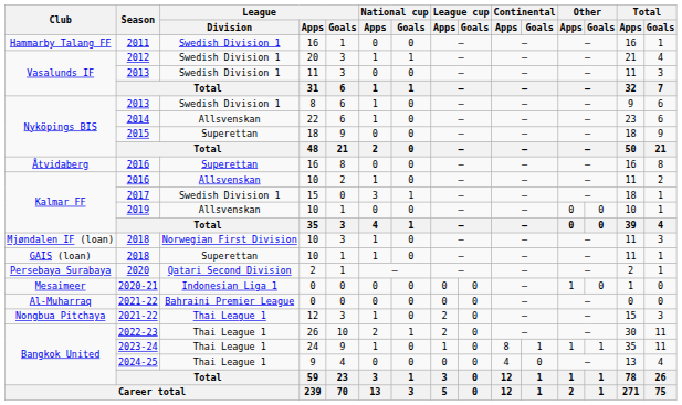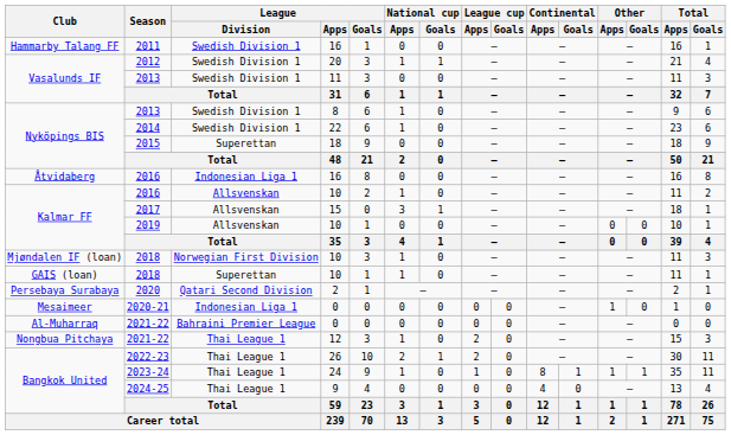2014 | League / Division: Allsvenskan -> Swedish Division 1
Åtvidaberg / 2016 | League / Division: Superettan -> Indonesian Liga 1
2017 | League / Division: Swedish Division 1 -> Allsvenskan
